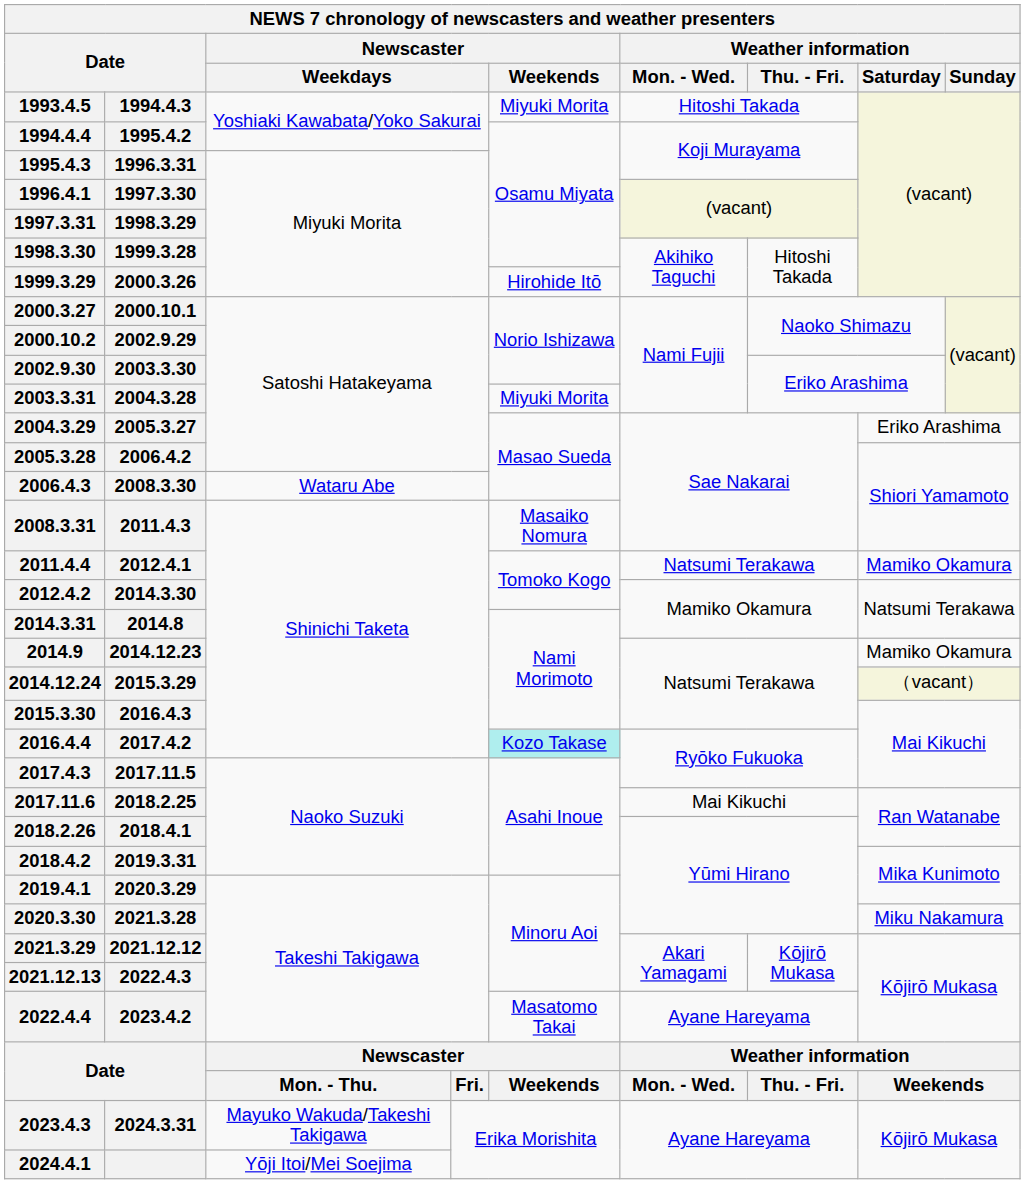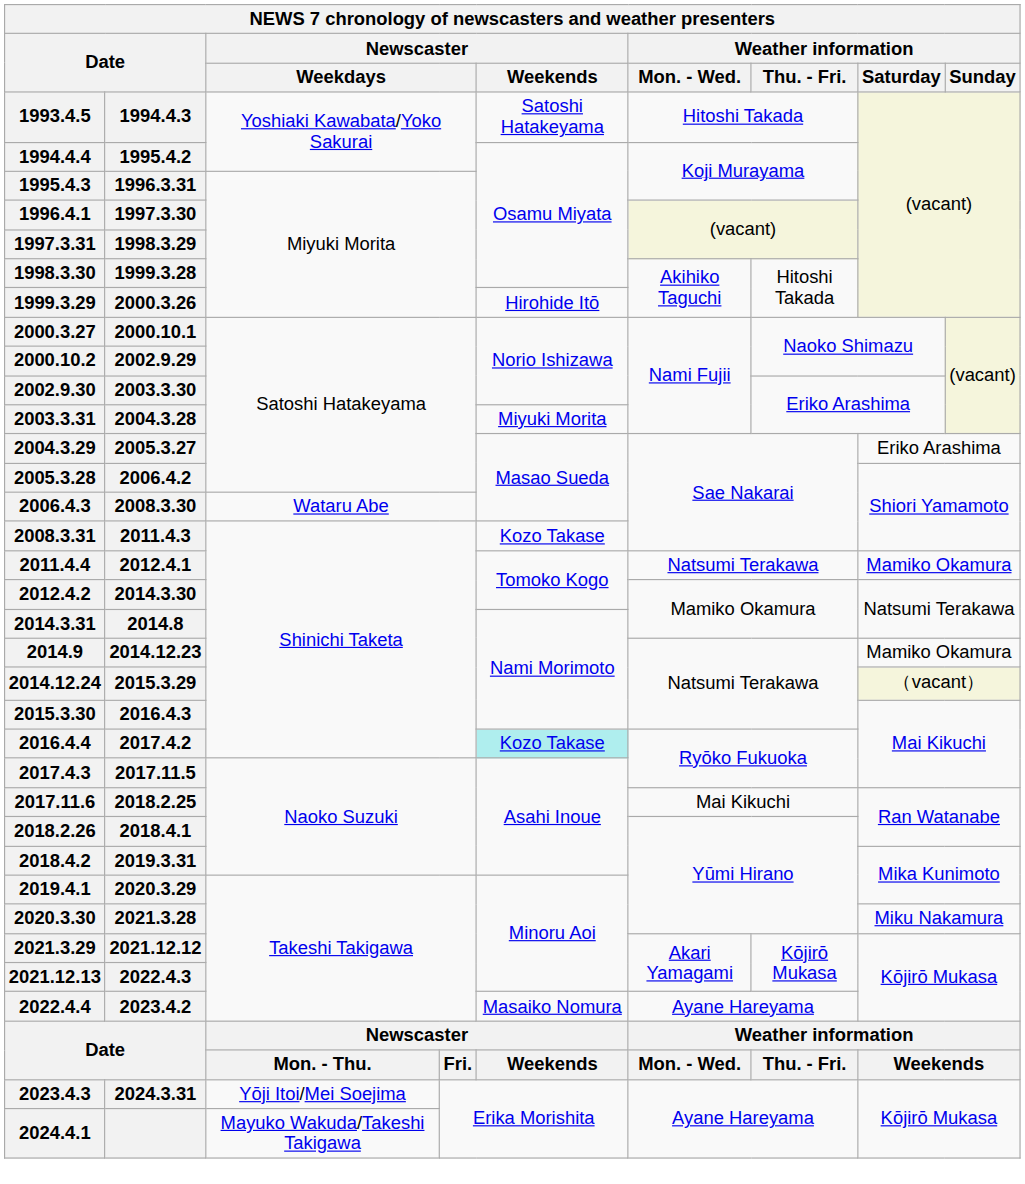1993.4.5 | Newscaster / Weekends: Miyuki Morita -> Satoshi Hatakeyama
2008.3.31 | Newscaster / Weekends: Masaiko Nomura -> Kozo Takase
2022.4.4 | Newscaster / Weekends: Masatomo Takai -> Masaiko Nomura
2023.4.3 | column 3: Mayuko Wakuda/Takeshi Takigawa -> Yōji Itoi/Mei Soejima
2024.4.1 | column 3: Yōji Itoi/Mei Soejima -> Mayuko Wakuda/Takeshi Takigawa
